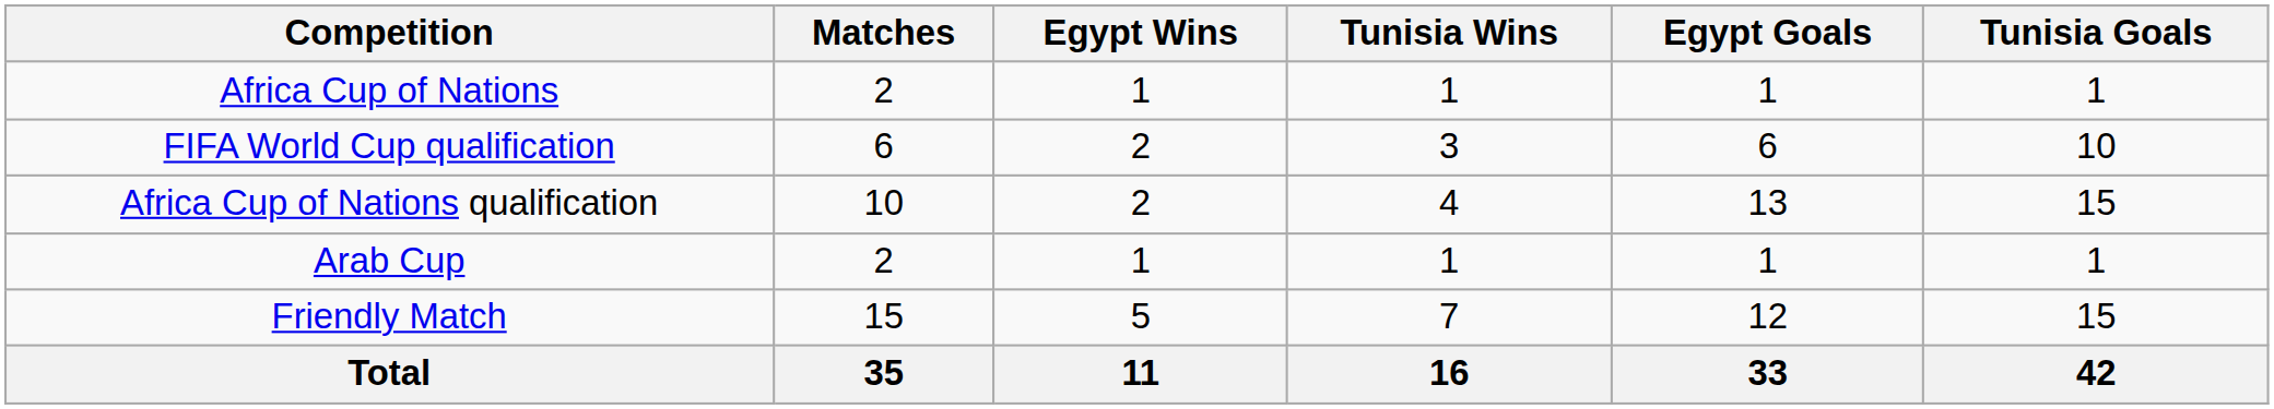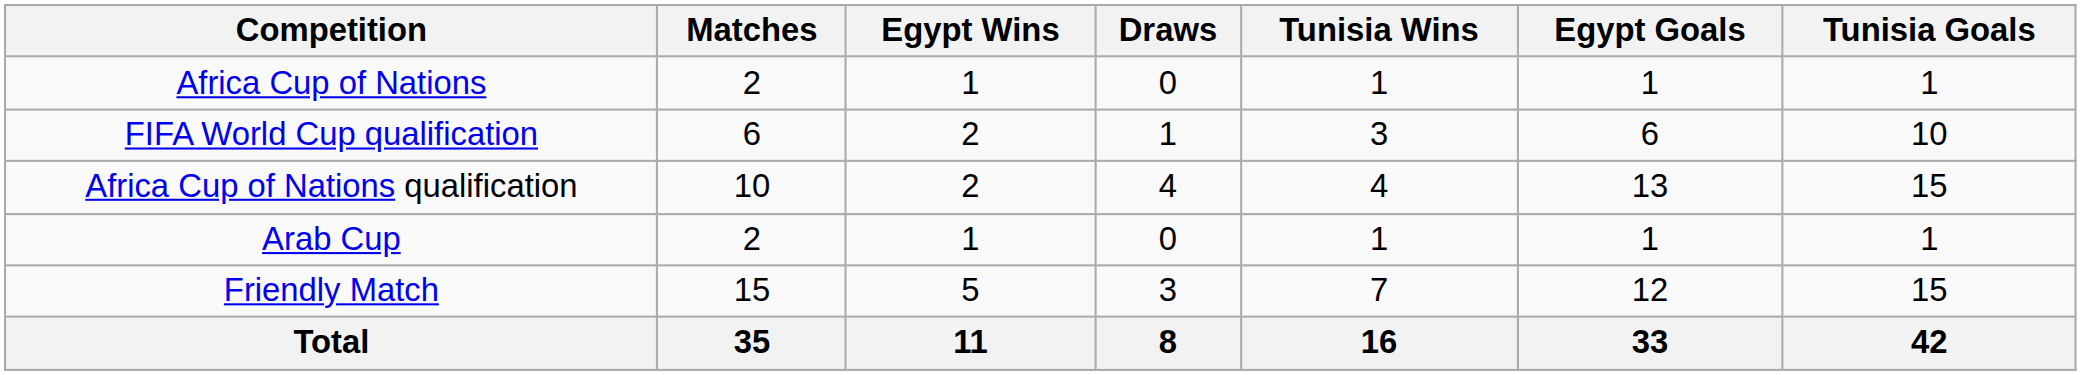+ column: Draws | 0 | 1 | 4 | 0 | 3 | 8
